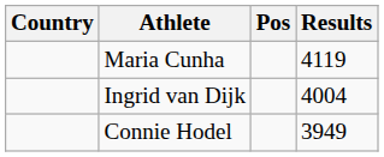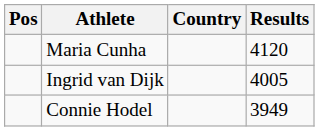columns swapped: Pos <-> Country
Maria Cunha | Results: 4119 -> 4120
Ingrid van Dijk | Results: 4004 -> 4005
